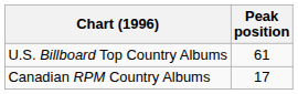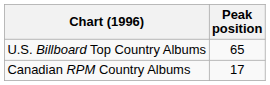U.S. Billboard Top Country Albums | Peak position: 61 -> 65
